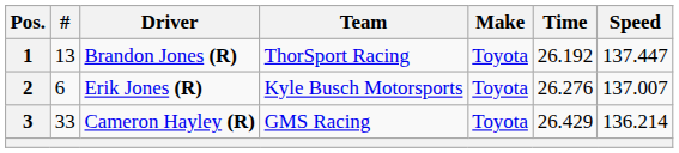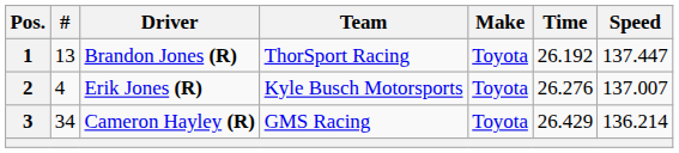2 | #: 6 -> 4
3 | #: 33 -> 34
